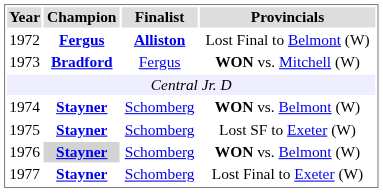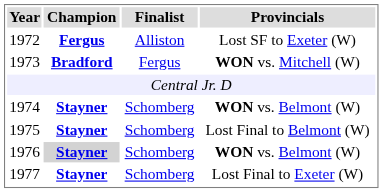1972 | Finalist: bold -> normal
1972 | Provincials: Lost Final to Belmont (W) -> Lost SF to Exeter (W)
1975 | Provincials: Lost SF to Exeter (W) -> Lost Final to Belmont (W)
